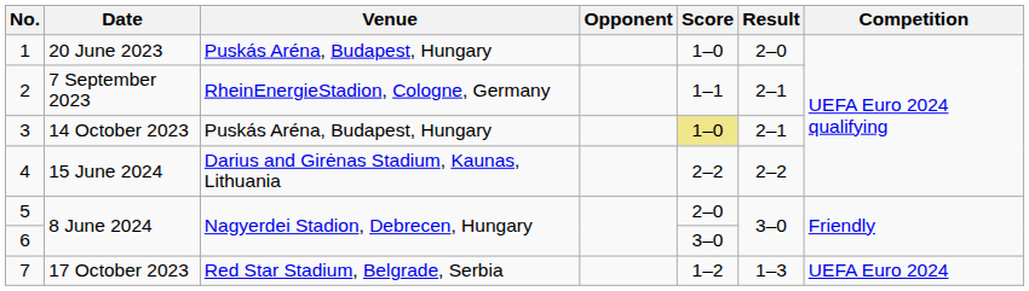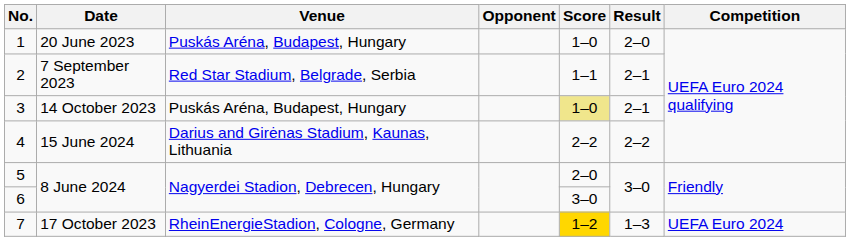2 | Venue: RheinEnergieStadion, Cologne, Germany -> Red Star Stadium, Belgrade, Serbia
7 | Venue: Red Star Stadium, Belgrade, Serbia -> RheinEnergieStadion, Cologne, Germany
7 | Score: no background -> gold background
